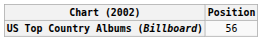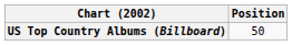US Top Country Albums (Billboard) | Position: 56 -> 50
